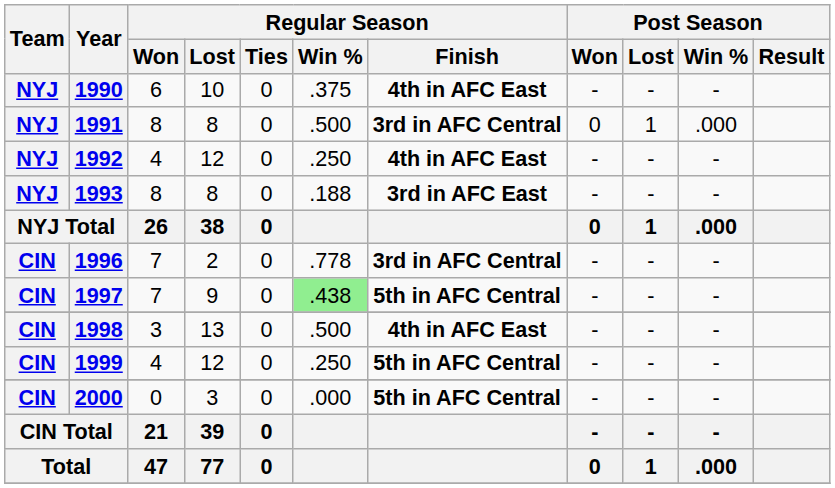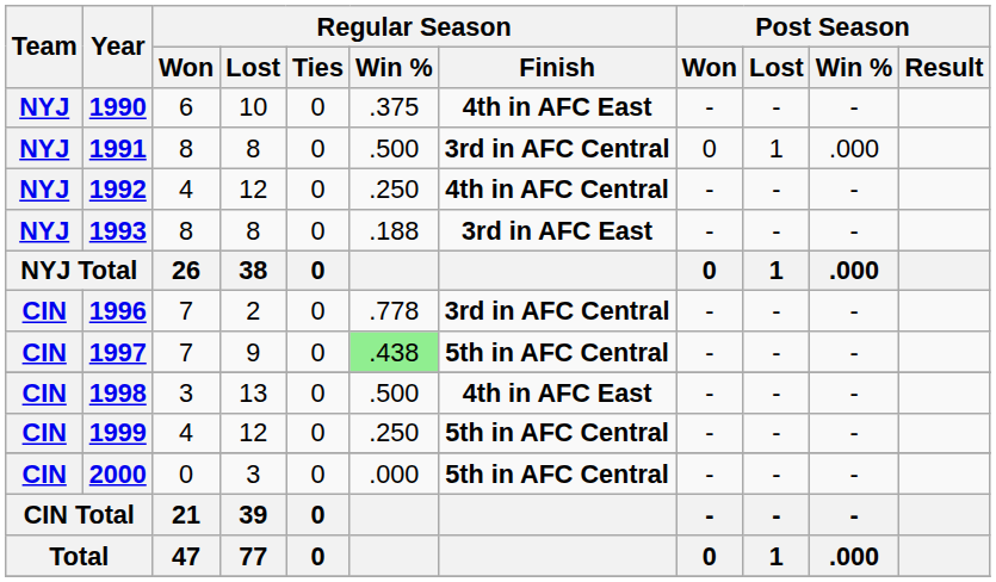1992 | Regular Season / Finish: 4th in AFC East -> 4th in AFC Central
